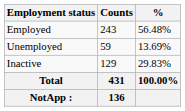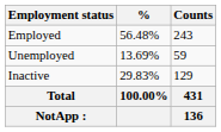columns swapped: Counts <-> %
